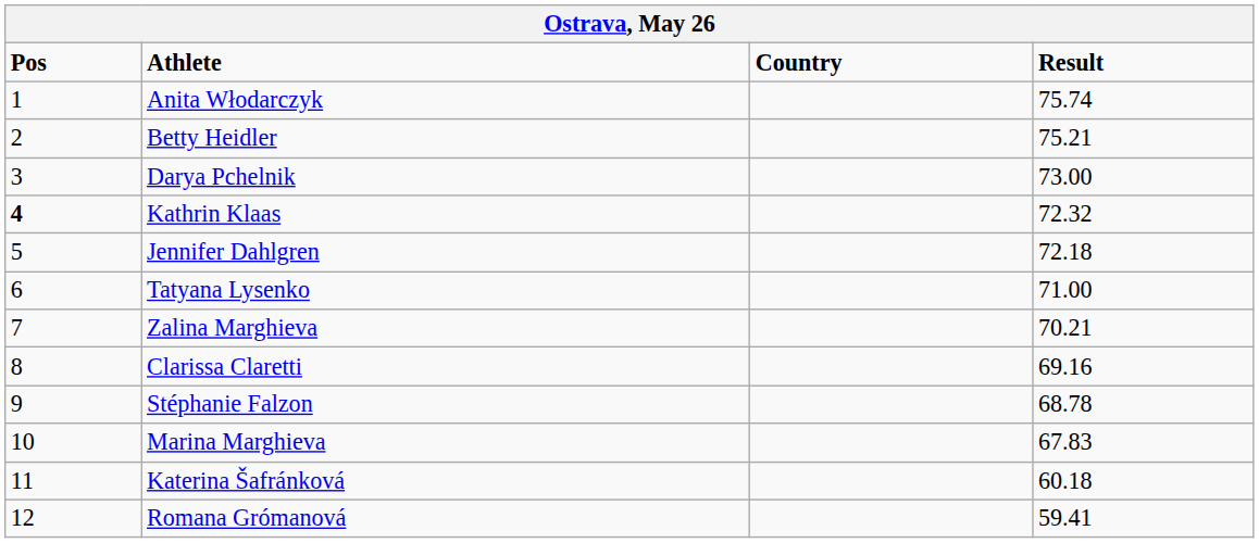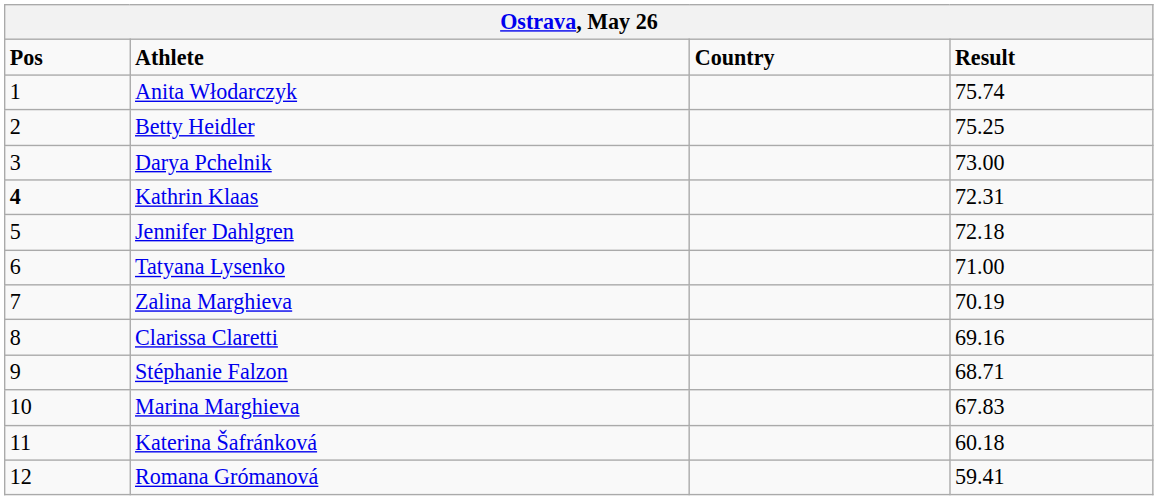Betty Heidler | Result: 75.21 -> 75.25
Kathrin Klaas | Result: 72.32 -> 72.31
Zalina Marghieva | Result: 70.21 -> 70.19
Stéphanie Falzon | Result: 68.78 -> 68.71
